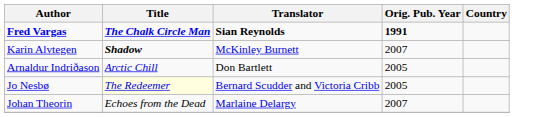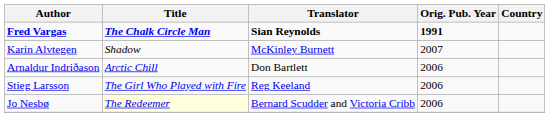Karin Alvtegen | Title: bold -> normal
Arnaldur Indriðason | Orig. Pub. Year: 2005 -> 2006
+ row: Stieg Larsson | The Girl Who Played with Fire | Reg Keeland | 2006
Jo Nesbø | Orig. Pub. Year: 2005 -> 2006
- row: Johan Theorin | Echoes from the Dead | Marlaine Delargy | 2007
